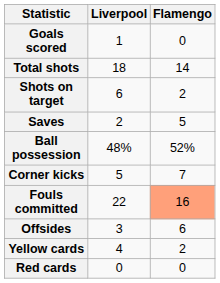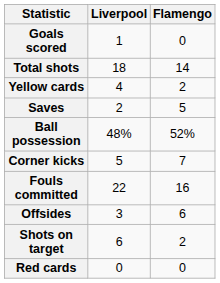rows swapped: Shots on target <-> Yellow cards
Fouls committed | Flamengo: lightsalmon background -> no background
